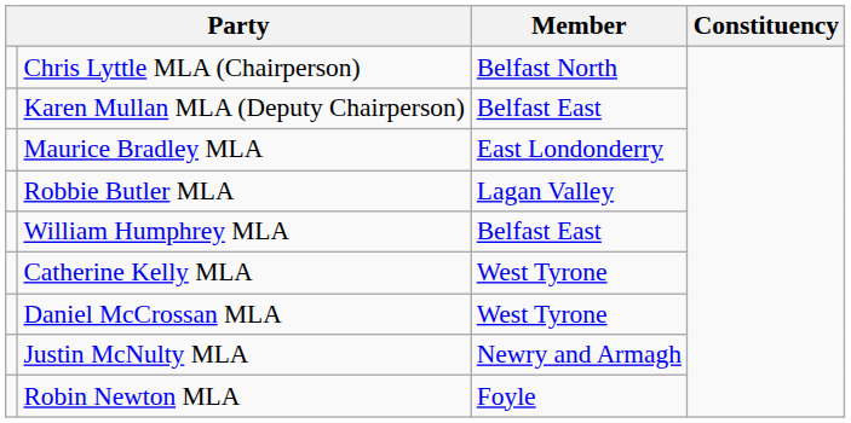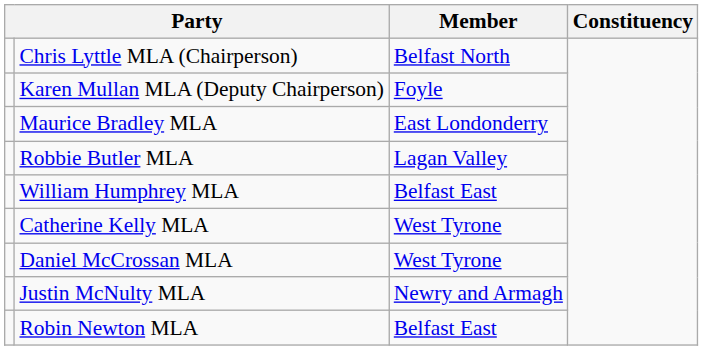Karen Mullan MLA (Deputy Chairperson) | Member: Belfast East -> Foyle
Robin Newton MLA | Member: Foyle -> Belfast East
